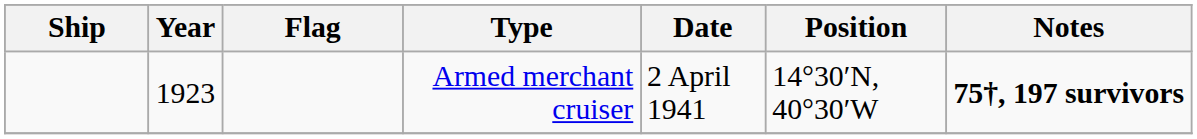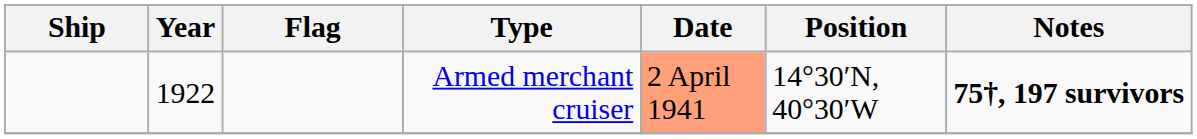Armed merchant cruiser | Year: 1923 -> 1922
Armed merchant cruiser | Date: no background -> lightsalmon background
